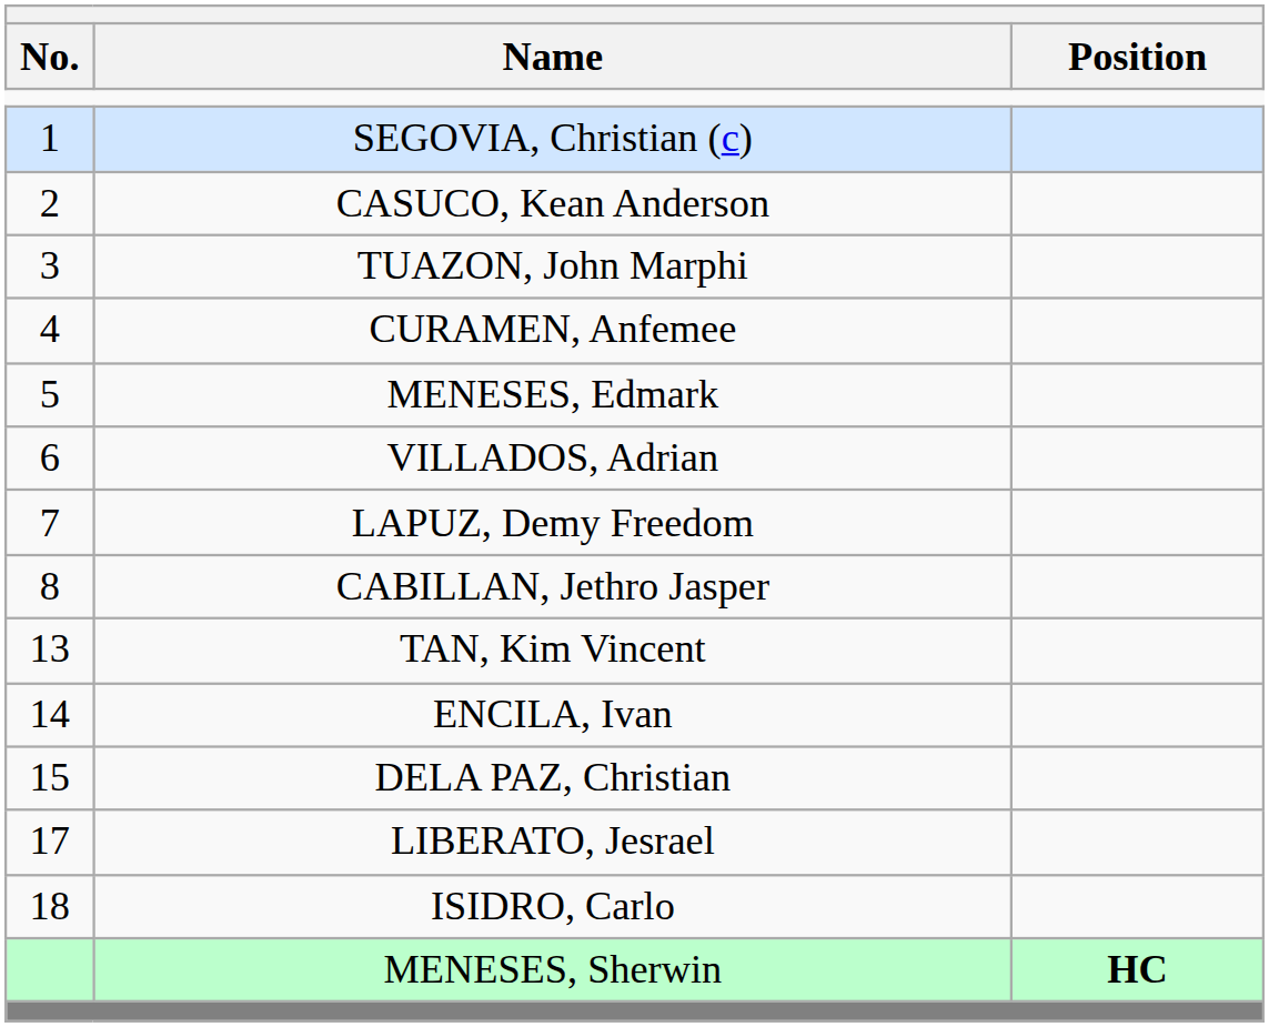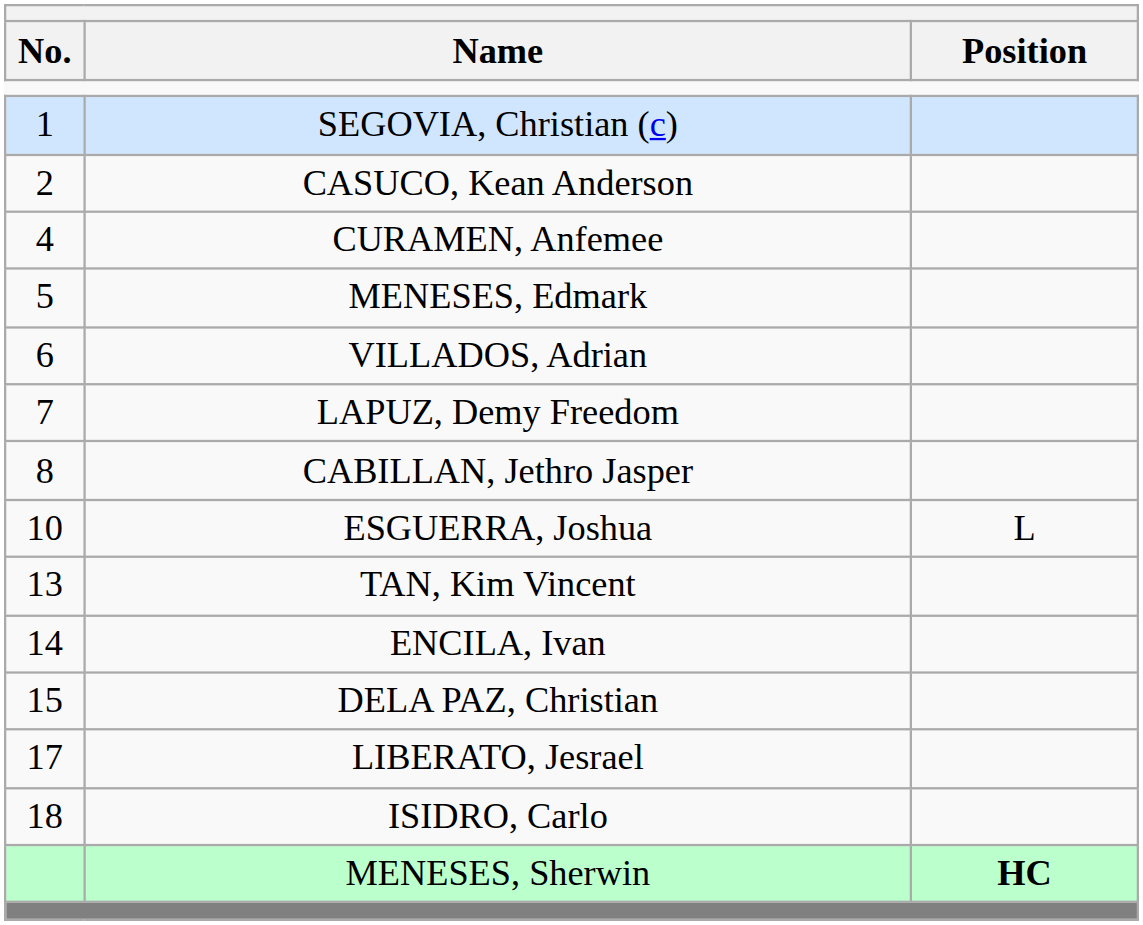- row: 3 | TUAZON, John Marphi
+ row: 10 | ESGUERRA, Joshua | L
